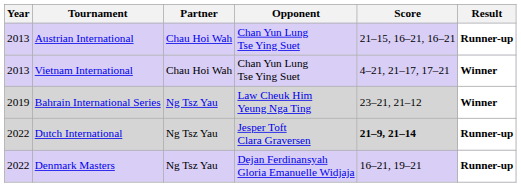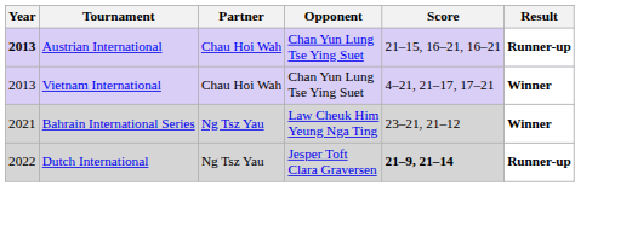Austrian International | Year: normal -> bold
Bahrain International Series | Year: 2019 -> 2021
- row: 2022 | Denmark Masters | Ng Tsz Yau | Dejan Ferdinansyah Gloria Emanuelle Widjaja | 16–21, 19–21 | Runner-up
